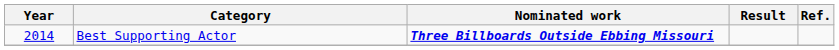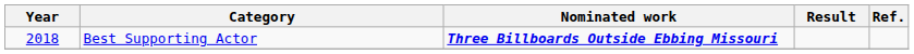Best Supporting Actor | Year: 2014 -> 2018
